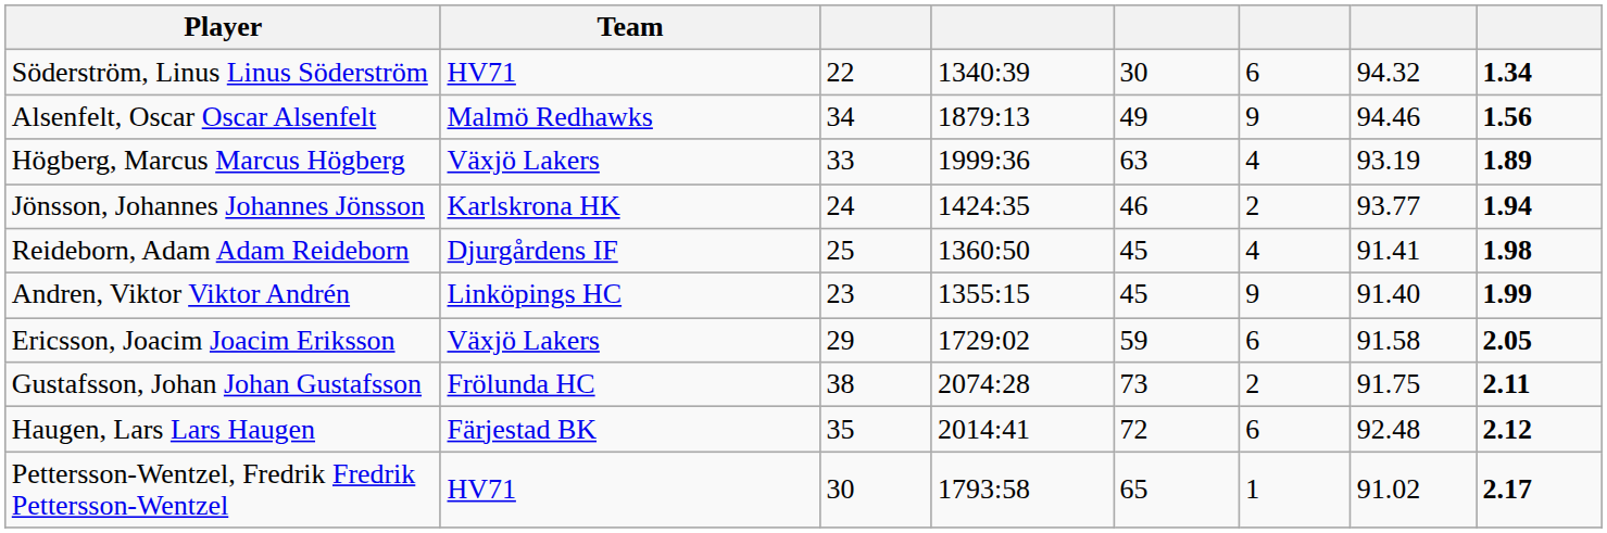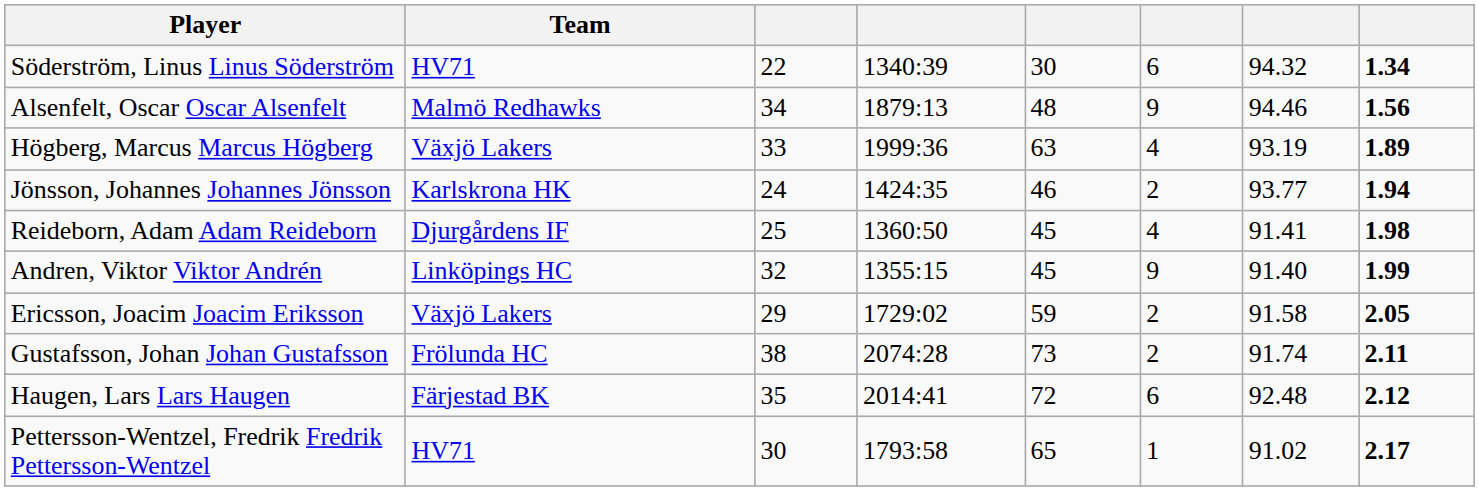Alsenfelt, Oscar Oscar Alsenfelt | column 5: 49 -> 48
Andren, Viktor Viktor Andrén | column 3: 23 -> 32
Ericsson, Joacim Joacim Eriksson | column 6: 6 -> 2
Gustafsson, Johan Johan Gustafsson | column 7: 91.75 -> 91.74
